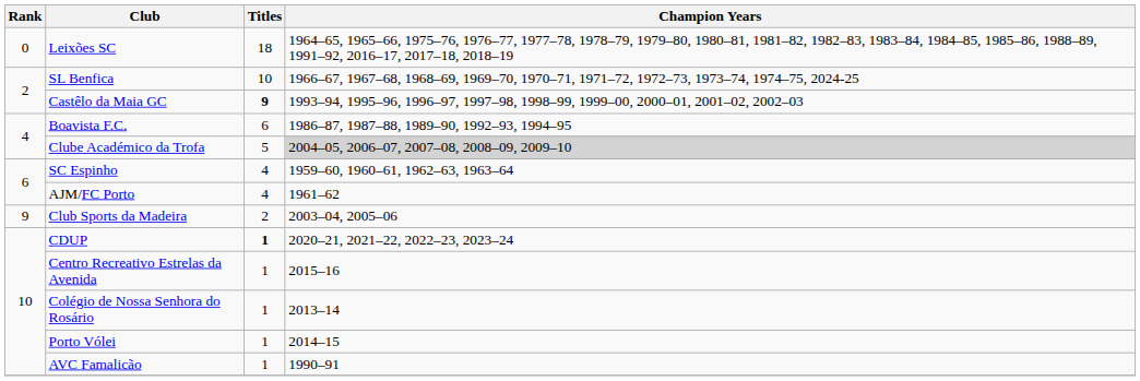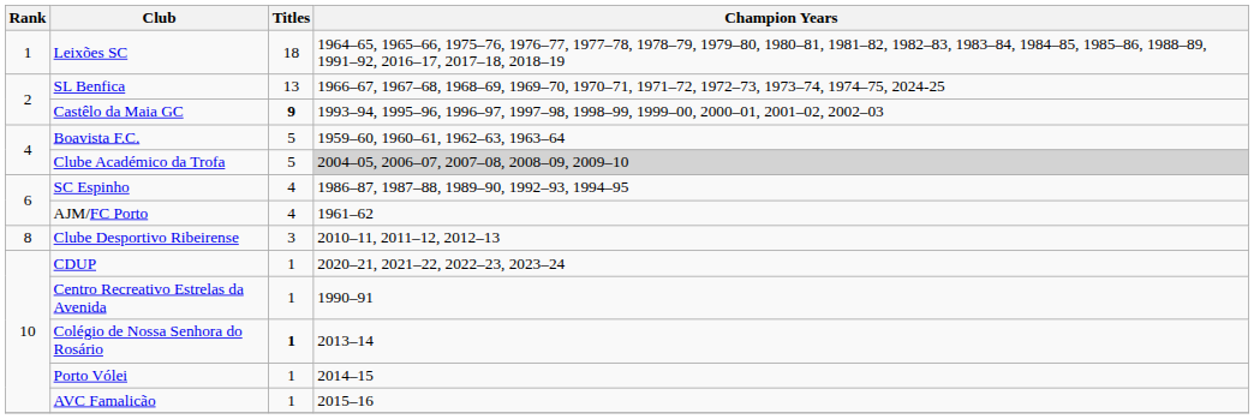Leixões SC | Rank: 0 -> 1
SL Benfica | Titles: 10 -> 13
Boavista F.C. | Titles: 6 -> 5
Boavista F.C. | Champion Years: 1986–87, 1987–88, 1989–90, 1992–93, 1994–95 -> 1959–60, 1960–61, 1962–63, 1963–64
SC Espinho | Champion Years: 1959–60, 1960–61, 1962–63, 1963–64 -> 1986–87, 1987–88, 1989–90, 1992–93, 1994–95
+ row: 8 | Clube Desportivo Ribeirense | 3 | 2010–11, 2011–12, 2012–13
- row: 9 | Club Sports da Madeira | 2 | 2003–04, 2005–06
CDUP | Titles: bold -> normal
Centro Recreativo Estrelas da Avenida | Champion Years: 2015–16 -> 1990–91
Colégio de Nossa Senhora do Rosário | Titles: normal -> bold
AVC Famalicão | Champion Years: 1990–91 -> 2015–16
